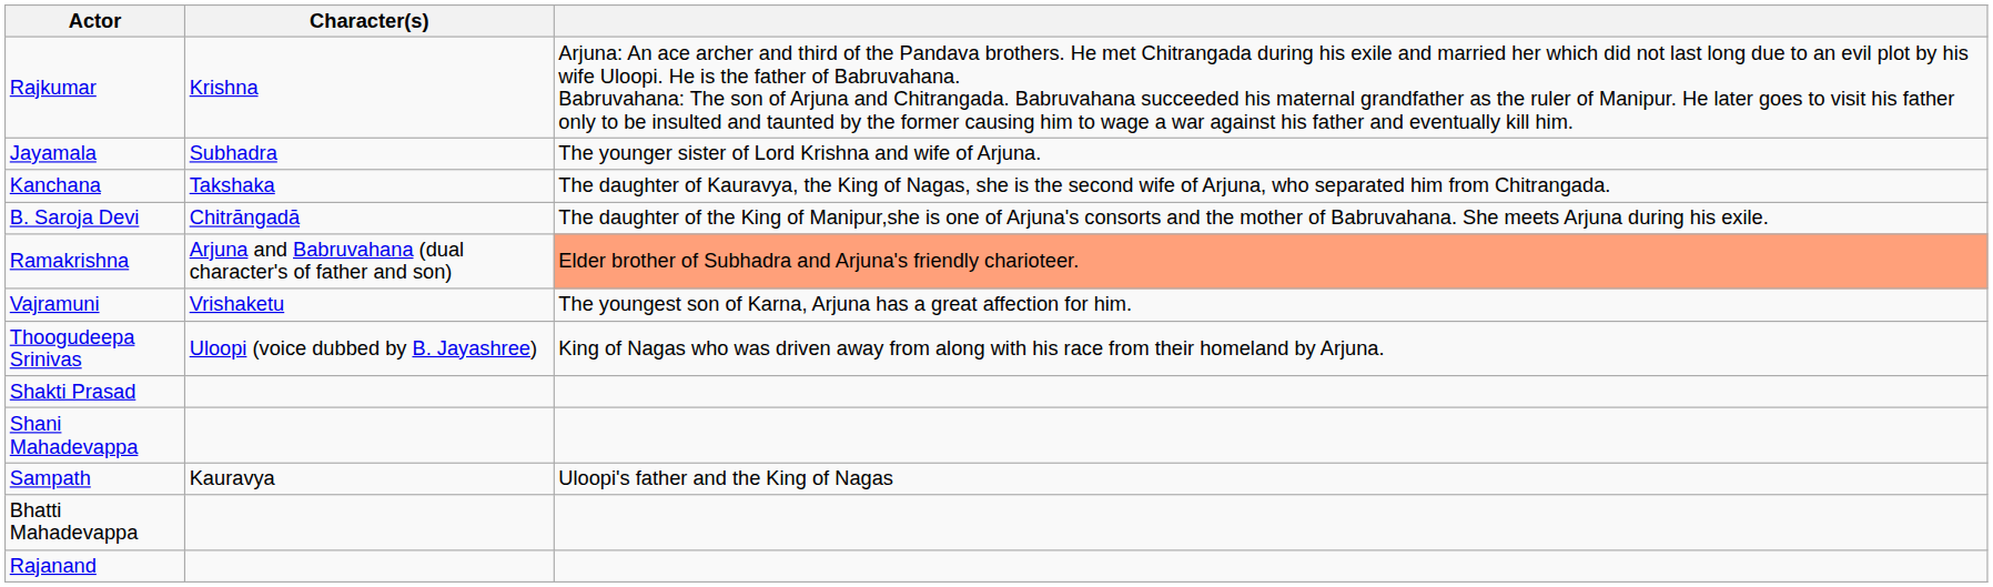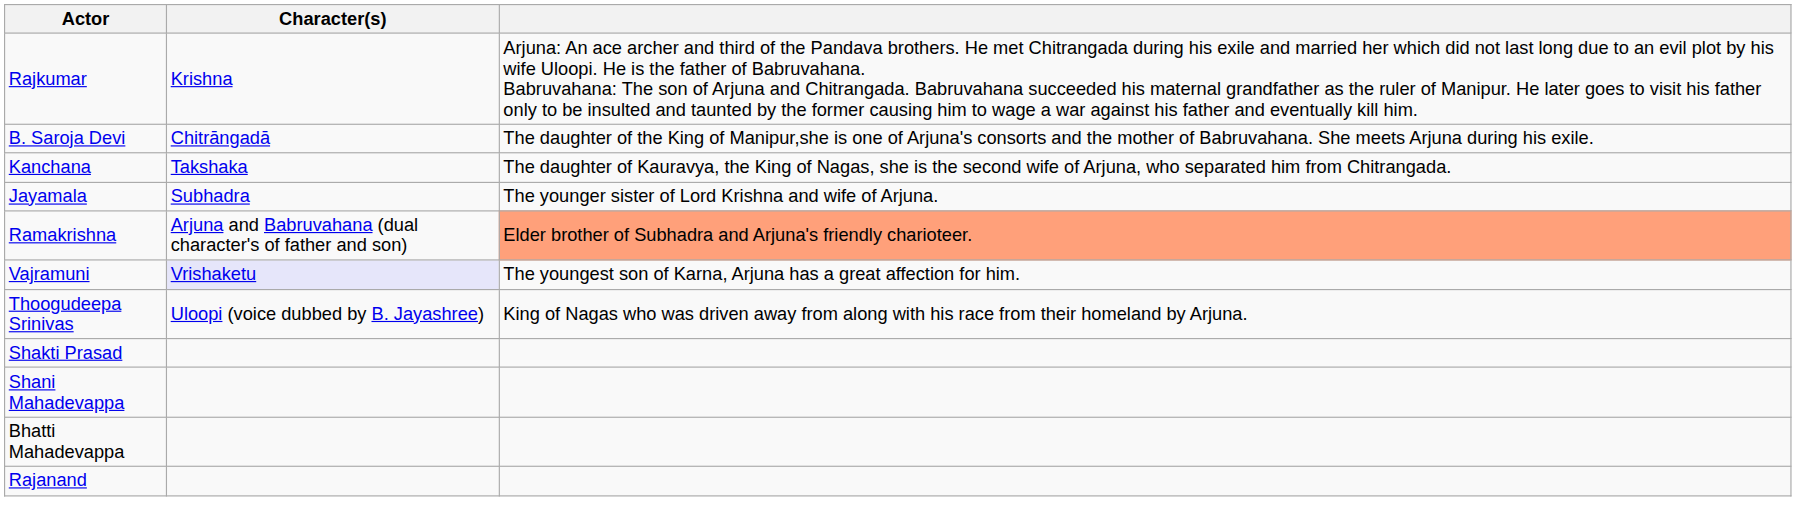rows swapped: B. Saroja Devi <-> Jayamala
Vajramuni | Character(s): no background -> lavender background
- row: Sampath | Kauravya | Uloopi's father and the King of Nagas
